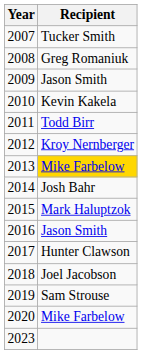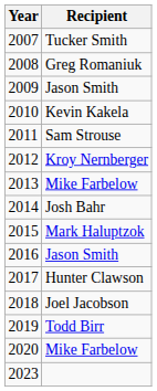2011 | Recipient: Todd Birr -> Sam Strouse
2013 | Recipient: gold background -> no background
2019 | Recipient: Sam Strouse -> Todd Birr
